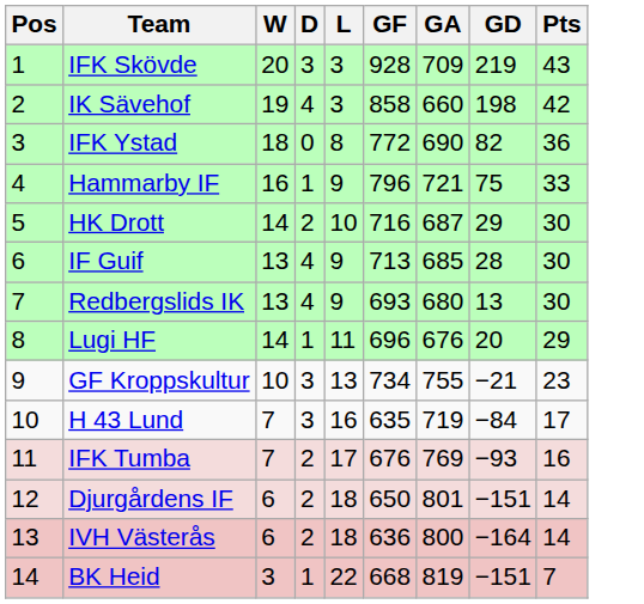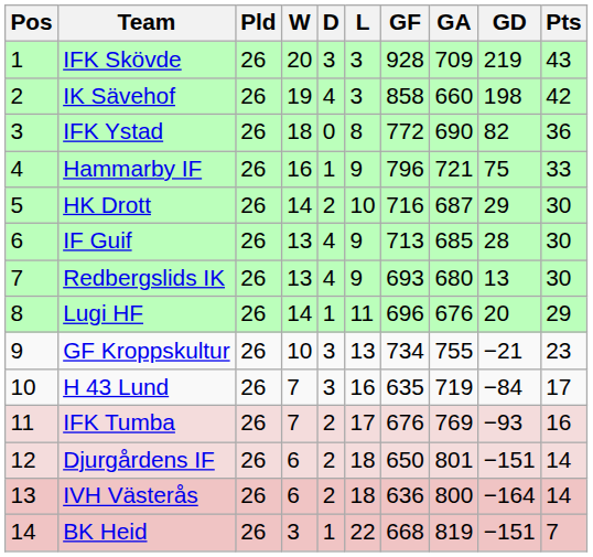+ column: Pld | 26 | 26 | 26 | 26 | 26 | 26 | 26 | 26 | 26 | 26 | 26 | 26 | 26 | 26
